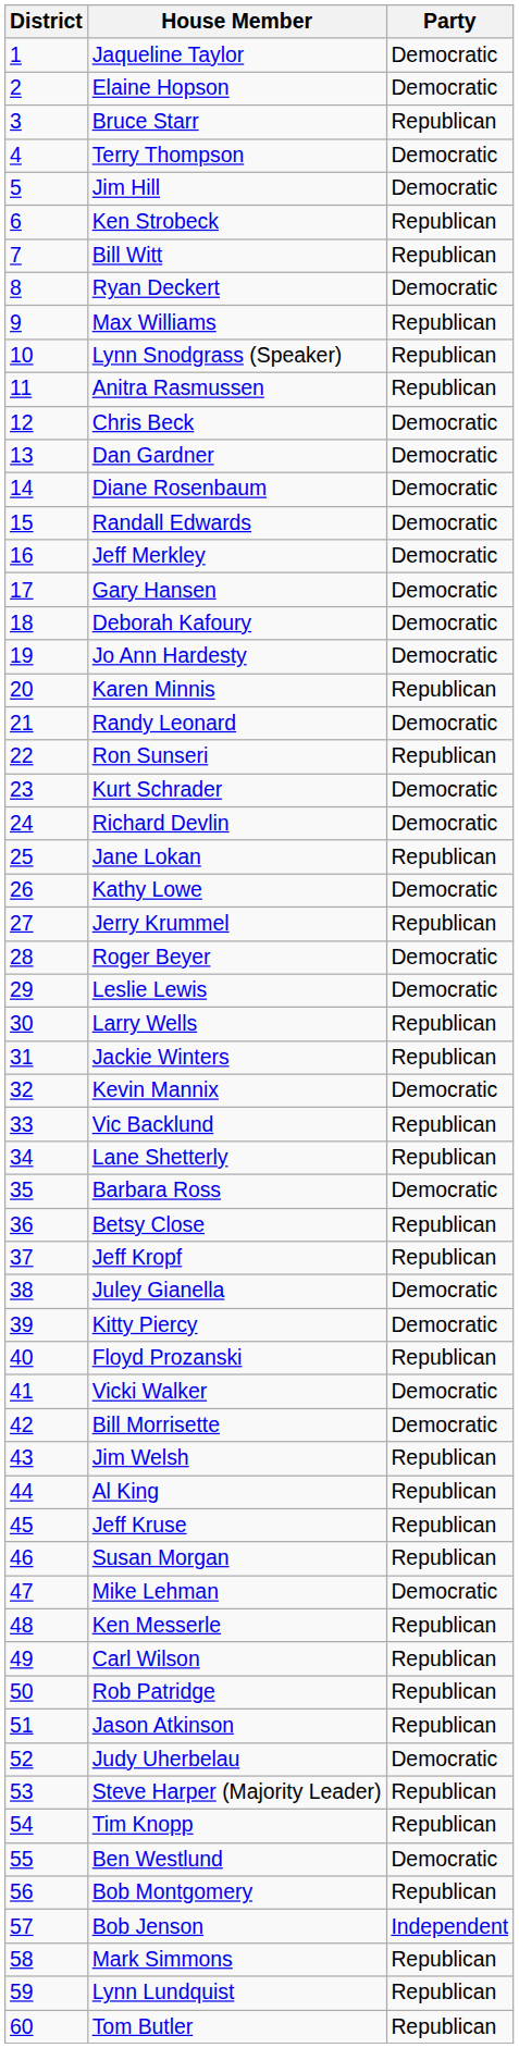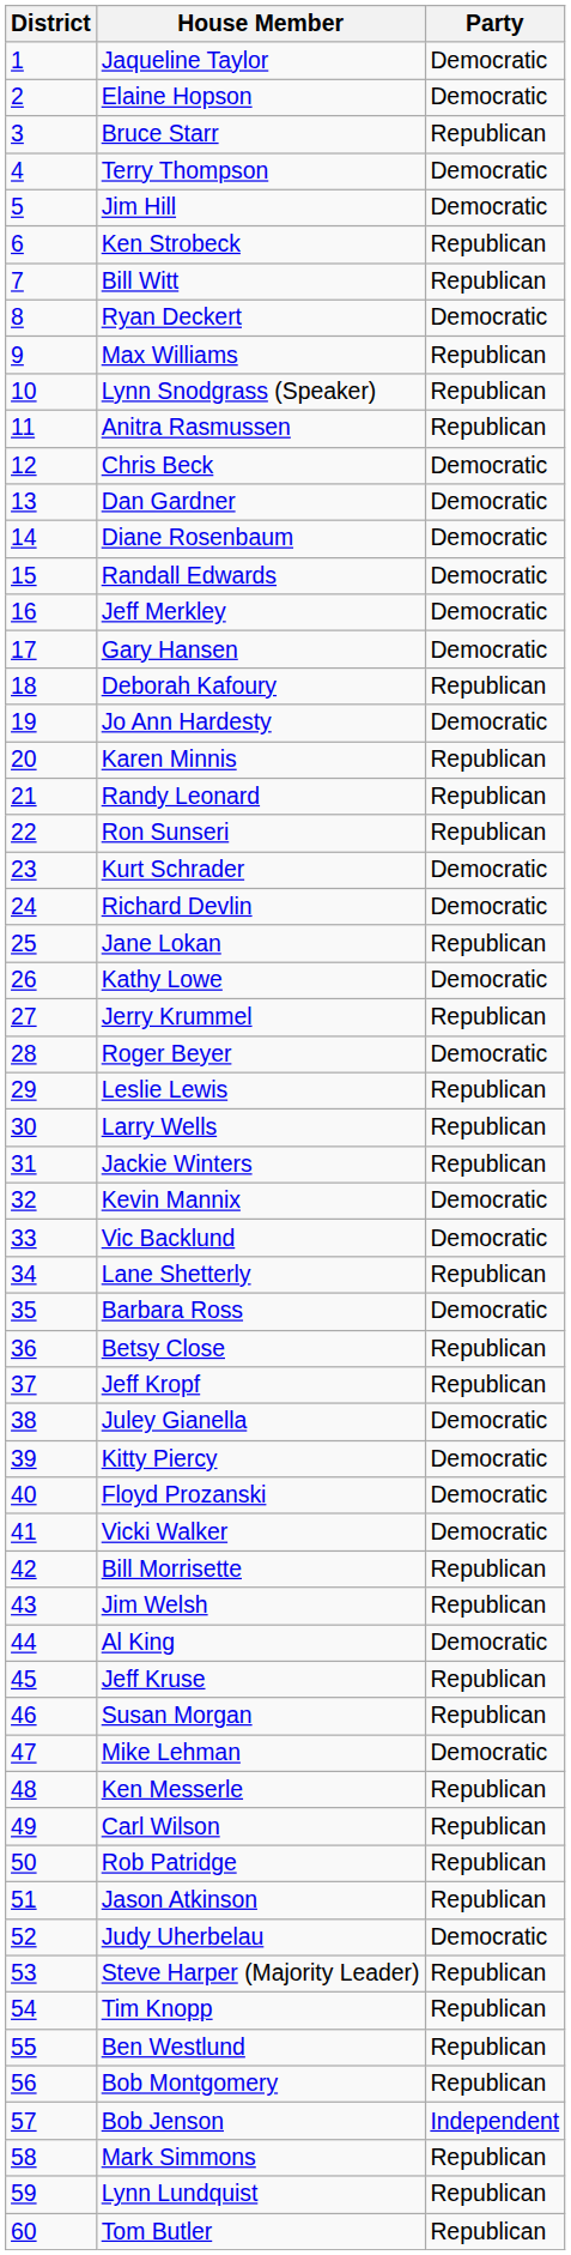Deborah Kafoury | Party: Democratic -> Republican
Randy Leonard | Party: Democratic -> Republican
Leslie Lewis | Party: Democratic -> Republican
Vic Backlund | Party: Republican -> Democratic
Floyd Prozanski | Party: Republican -> Democratic
Bill Morrisette | Party: Democratic -> Republican
Al King | Party: Republican -> Democratic
Ben Westlund | Party: Democratic -> Republican
